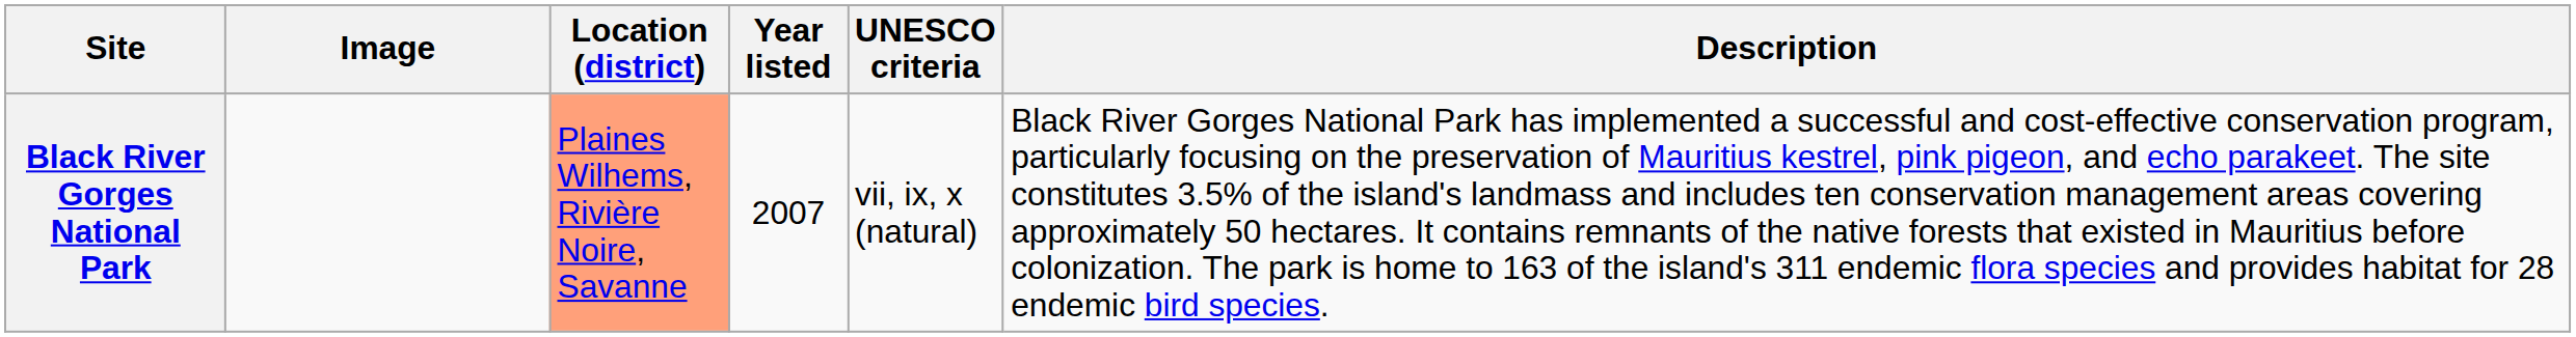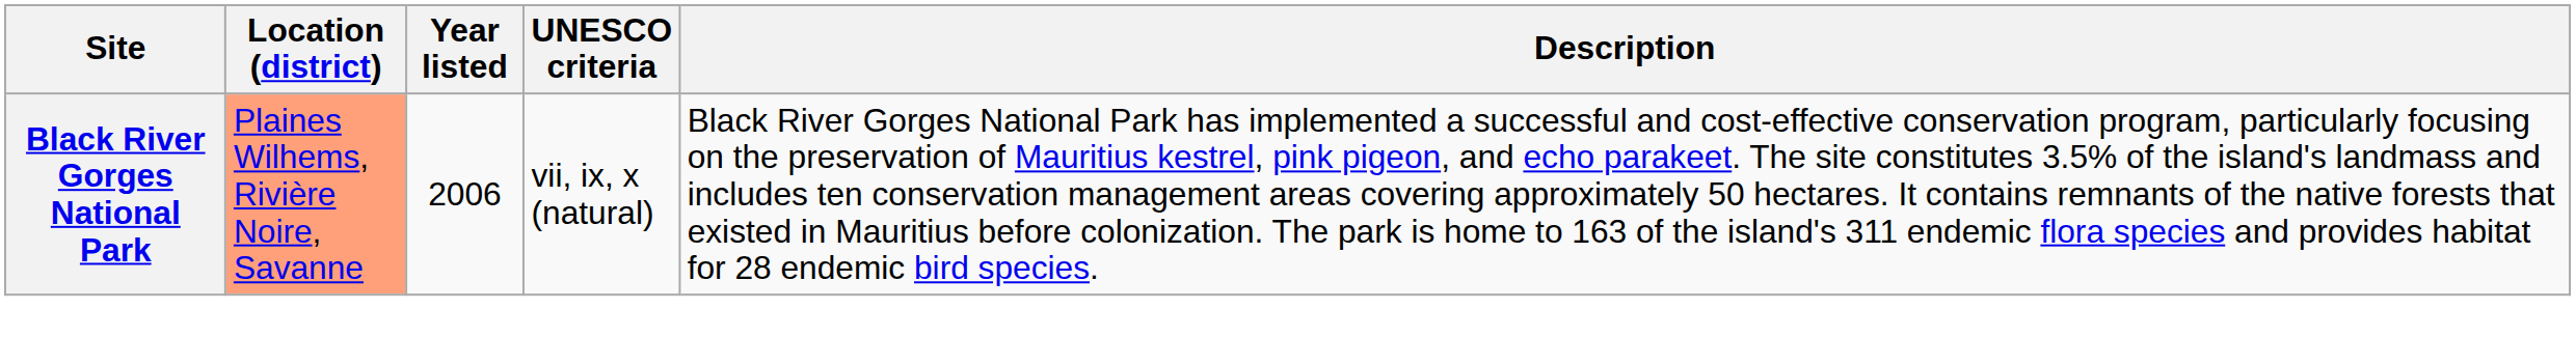- column: Image
Black River Gorges National Park | Year listed: 2007 -> 2006
